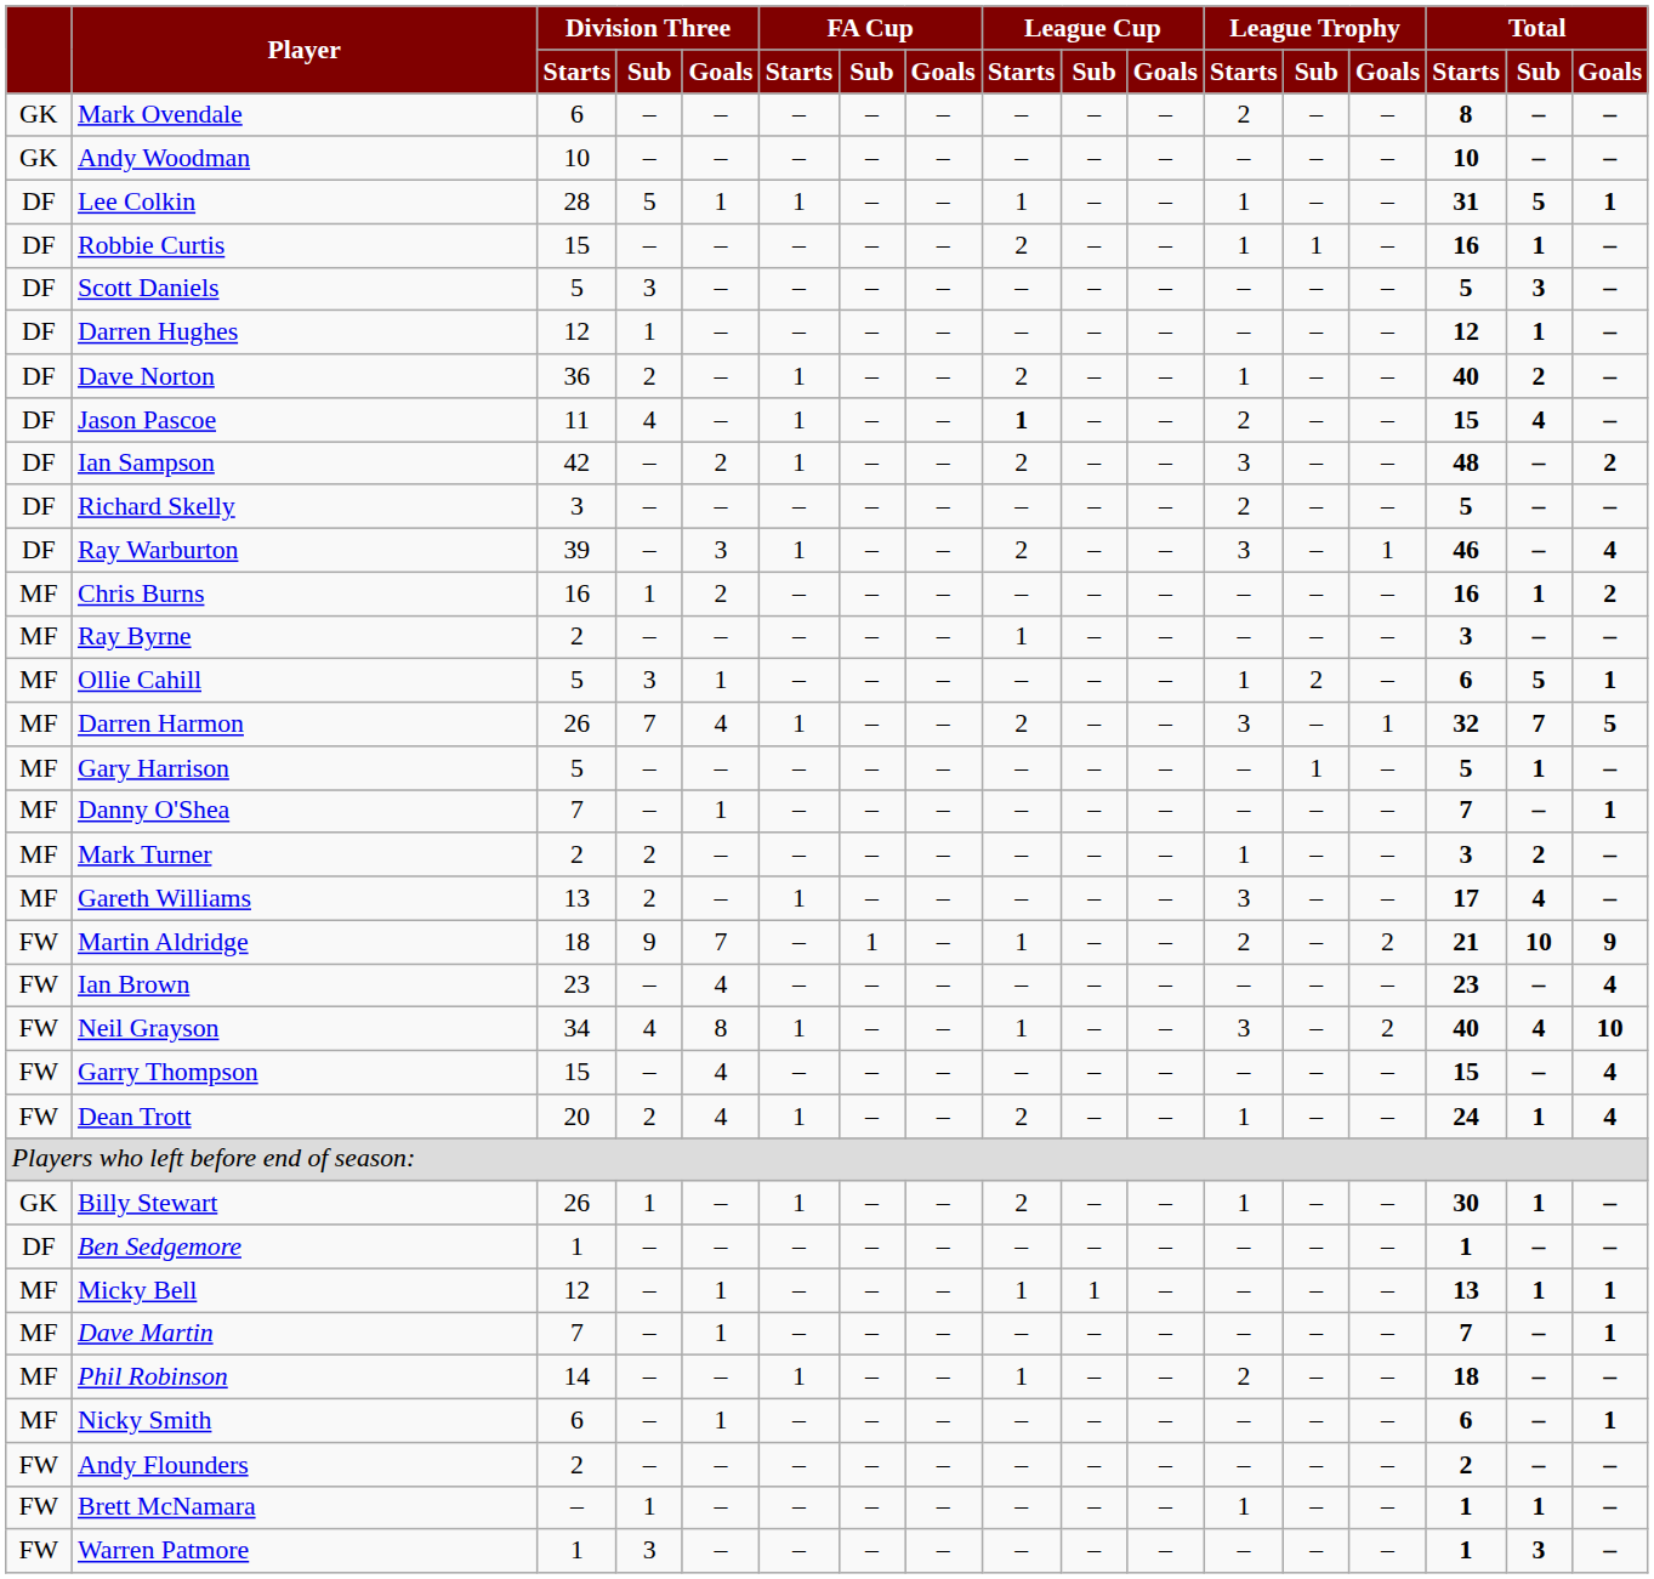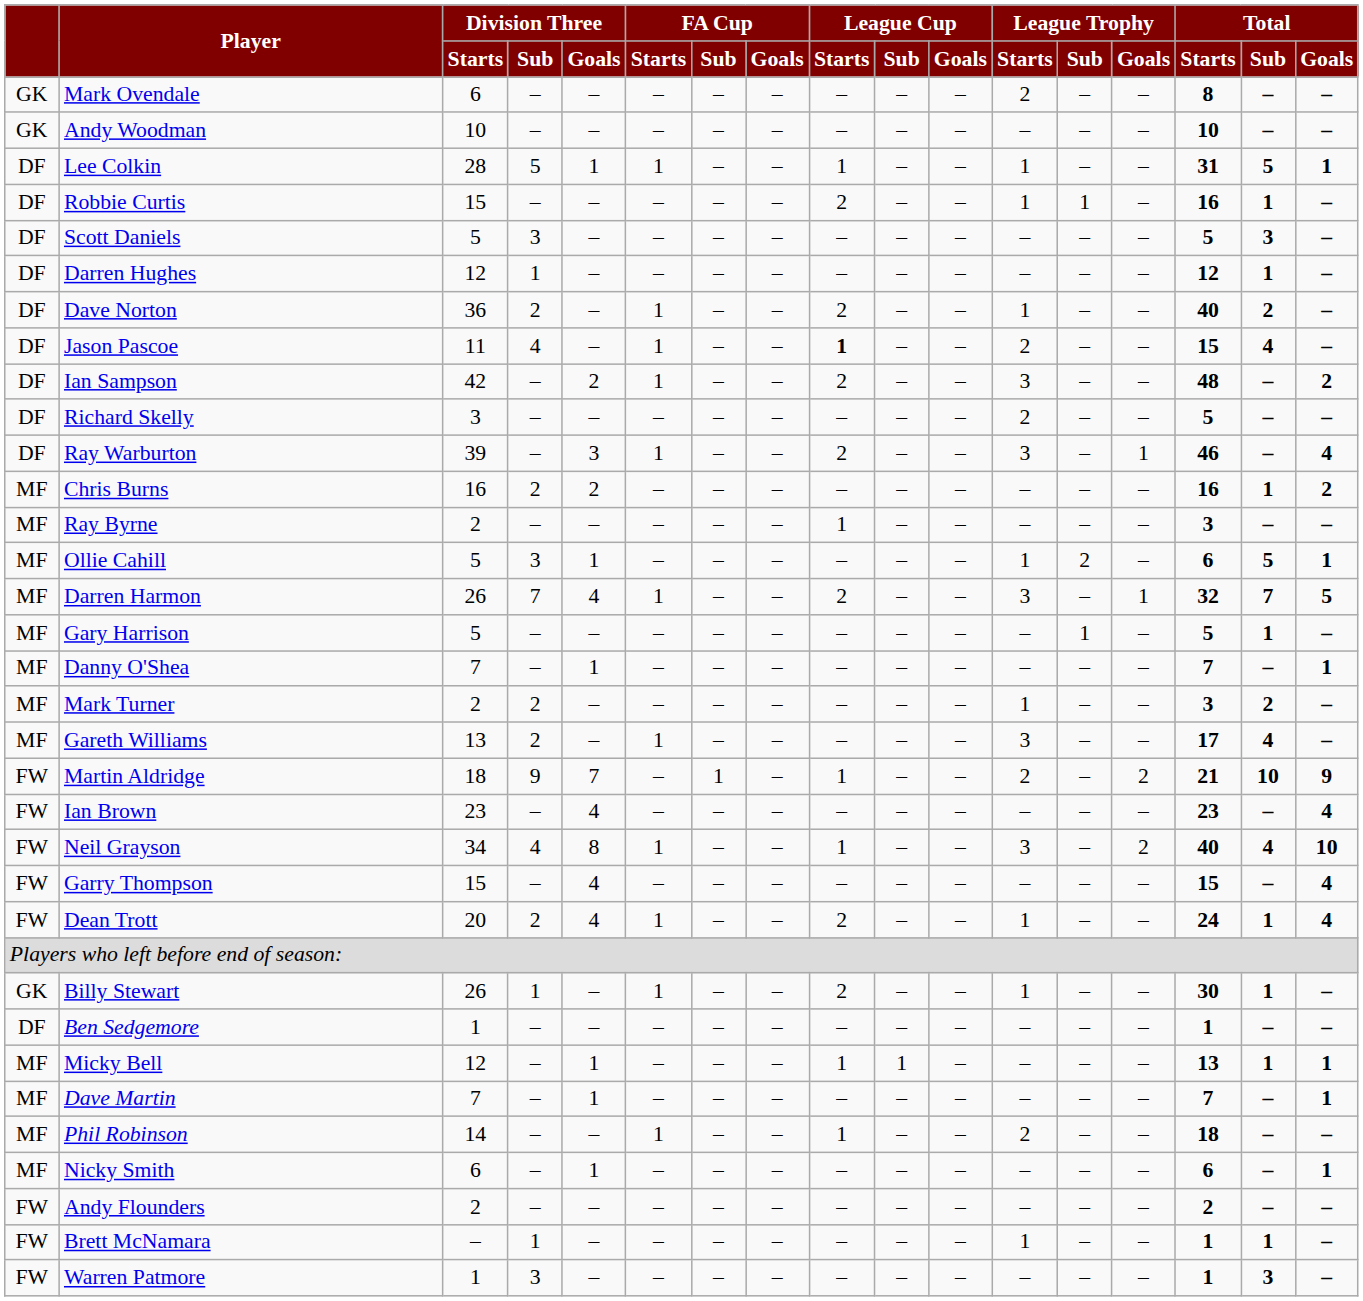Chris Burns | Division Three / Sub: 1 -> 2
